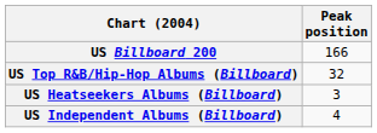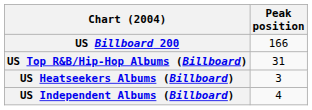US Top R&B/Hip-Hop Albums (Billboard) | Peak position: 32 -> 31
